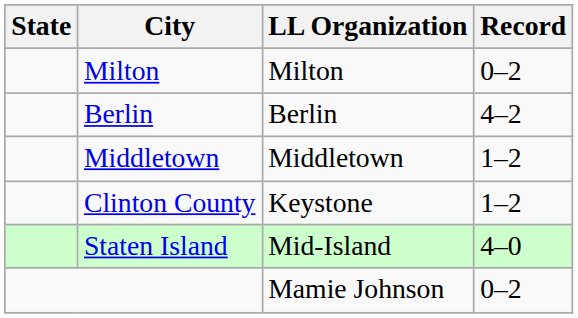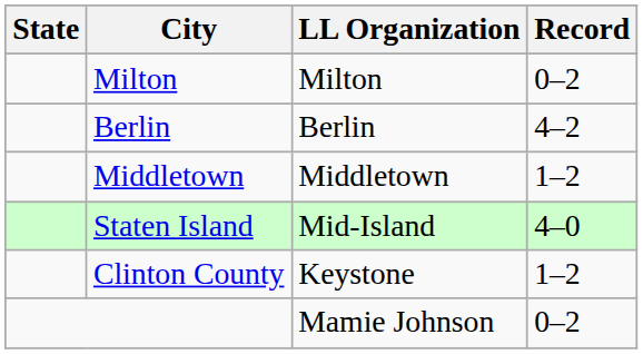rows swapped: Staten Island <-> Clinton County
